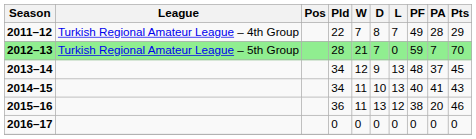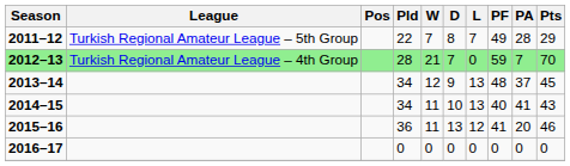2011–12 | League: Turkish Regional Amateur League – 4th Group -> Turkish Regional Amateur League – 5th Group
2012–13 | League: Turkish Regional Amateur League – 5th Group -> Turkish Regional Amateur League – 4th Group
2015–16 | PF: 38 -> 41
